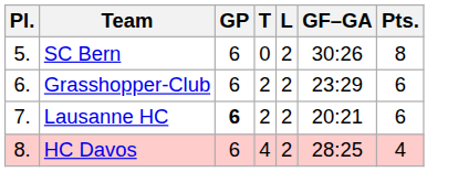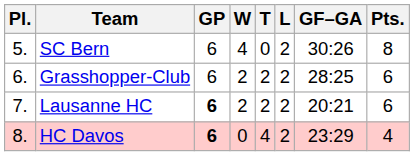+ column: W | 4 | 2 | 2 | 0
Grasshopper-Club | GF–GA: 23:29 -> 28:25
HC Davos | GP: normal -> bold
HC Davos | GF–GA: 28:25 -> 23:29
